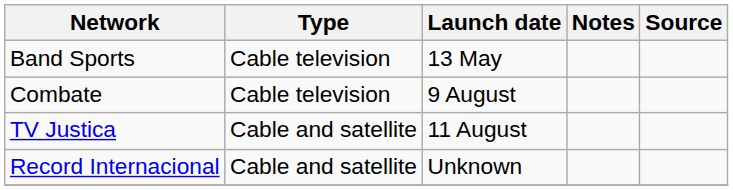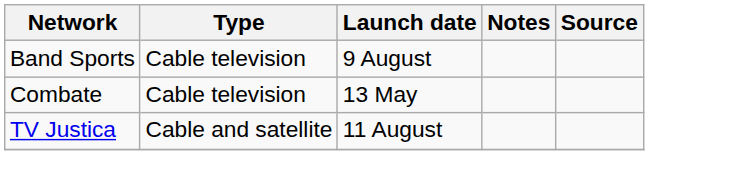Band Sports | Launch date: 13 May -> 9 August
Combate | Launch date: 9 August -> 13 May
- row: Record Internacional | Cable and satellite | Unknown
